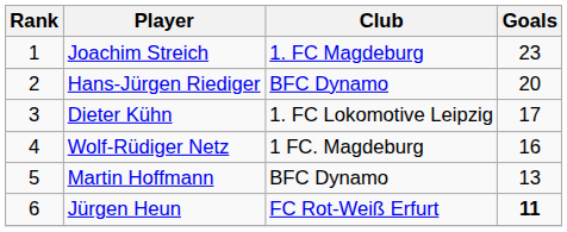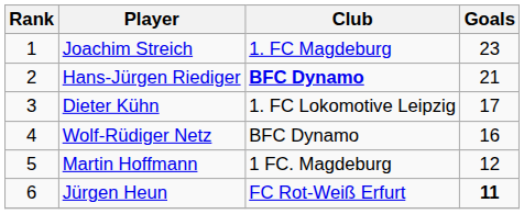Hans-Jürgen Riediger | Club: normal -> bold
Hans-Jürgen Riediger | Goals: 20 -> 21
Wolf-Rüdiger Netz | Club: 1 FC. Magdeburg -> BFC Dynamo
Martin Hoffmann | Club: BFC Dynamo -> 1 FC. Magdeburg
Martin Hoffmann | Goals: 13 -> 12
